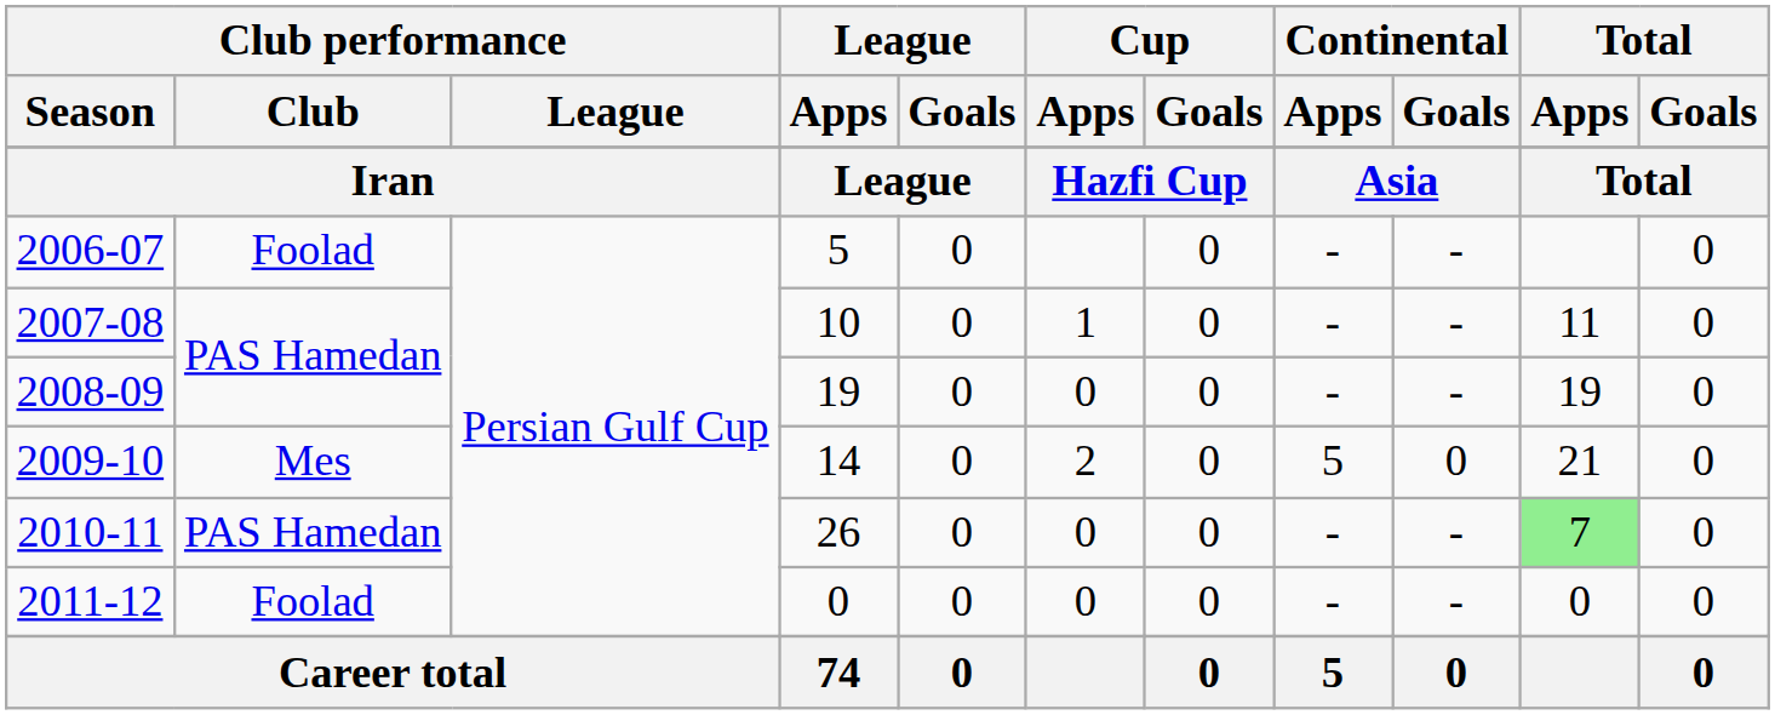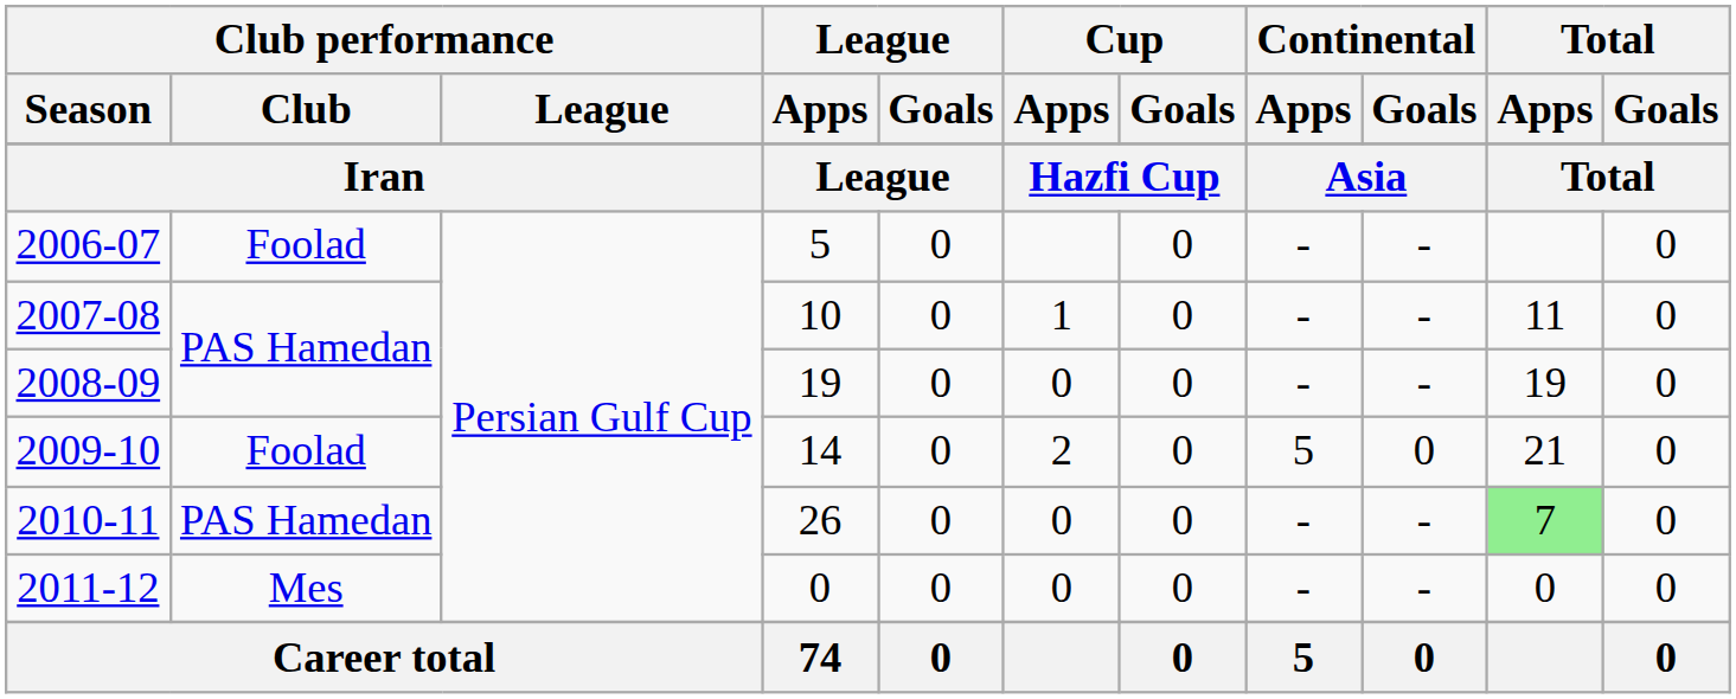2009-10 | Club performance / Club: Mes -> Foolad
2011-12 | Club performance / Club: Foolad -> Mes
